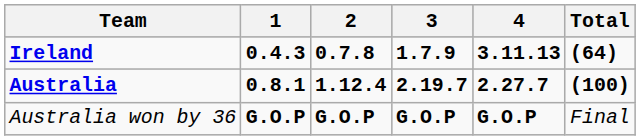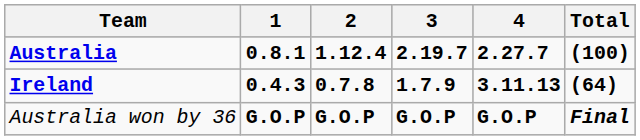rows swapped: Australia <-> Ireland
Australia won by 36 | Total: normal -> bold
